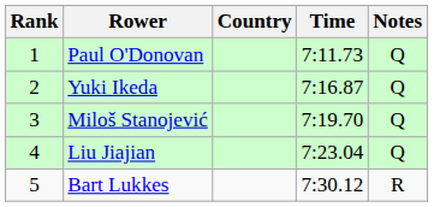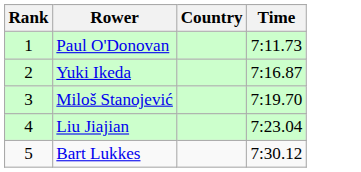- column: Notes | Q | Q | Q | Q | R
